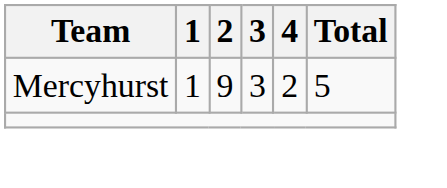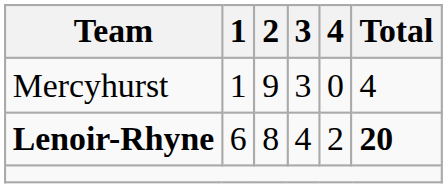Mercyhurst | 4: 2 -> 0
Mercyhurst | Total: 5 -> 4
+ row: Lenoir-Rhyne | 6 | 8 | 4 | 2 | 20
